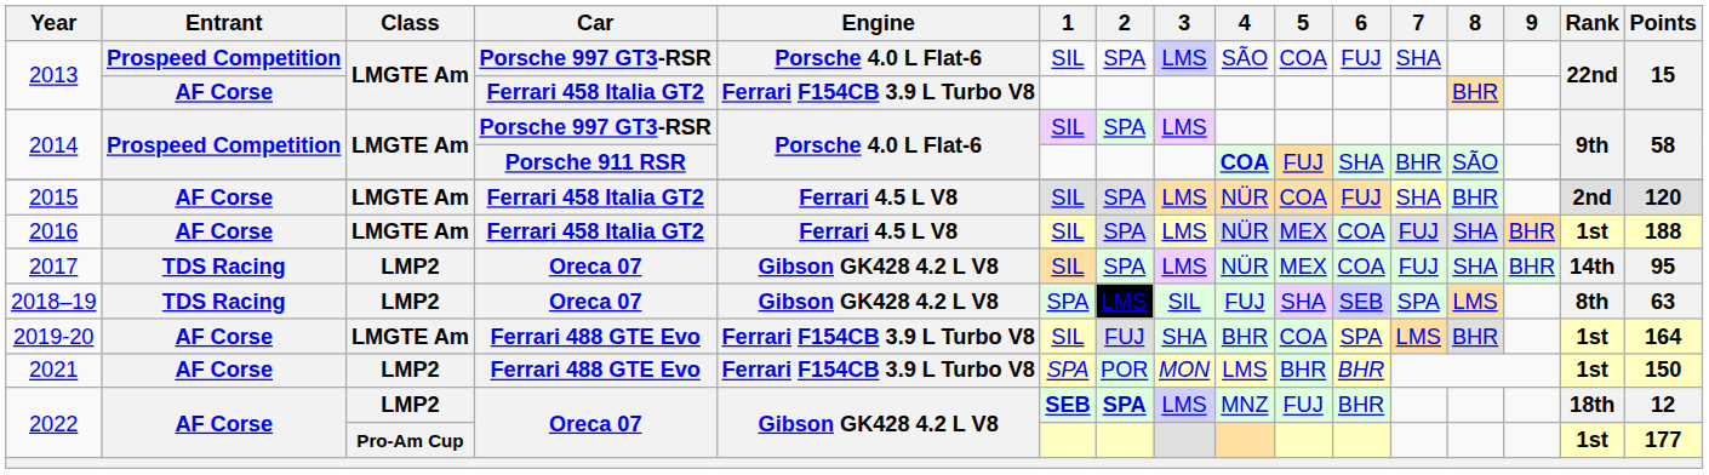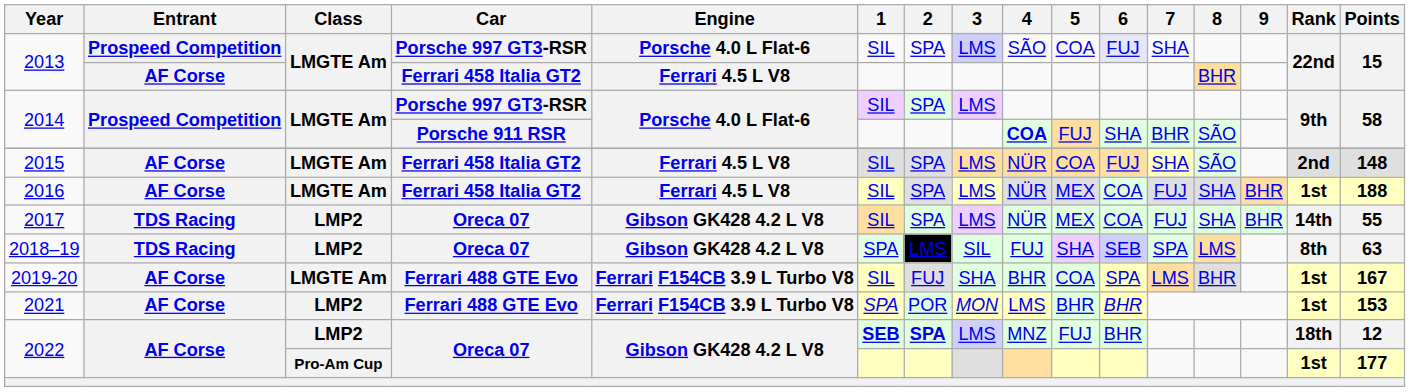2013 / Porsche 997 GT3-RSR | 6: no background -> lavender background
2013 / Ferrari 458 Italia GT2 | Engine: Ferrari F154CB 3.9 L Turbo V8 -> Ferrari 4.5 L V8
2015 | 8: BHR -> SÃO
2015 | Points: 120 -> 148
2017 | Points: 95 -> 55
2019-20 | Points: 164 -> 167
2021 | Points: 150 -> 153
